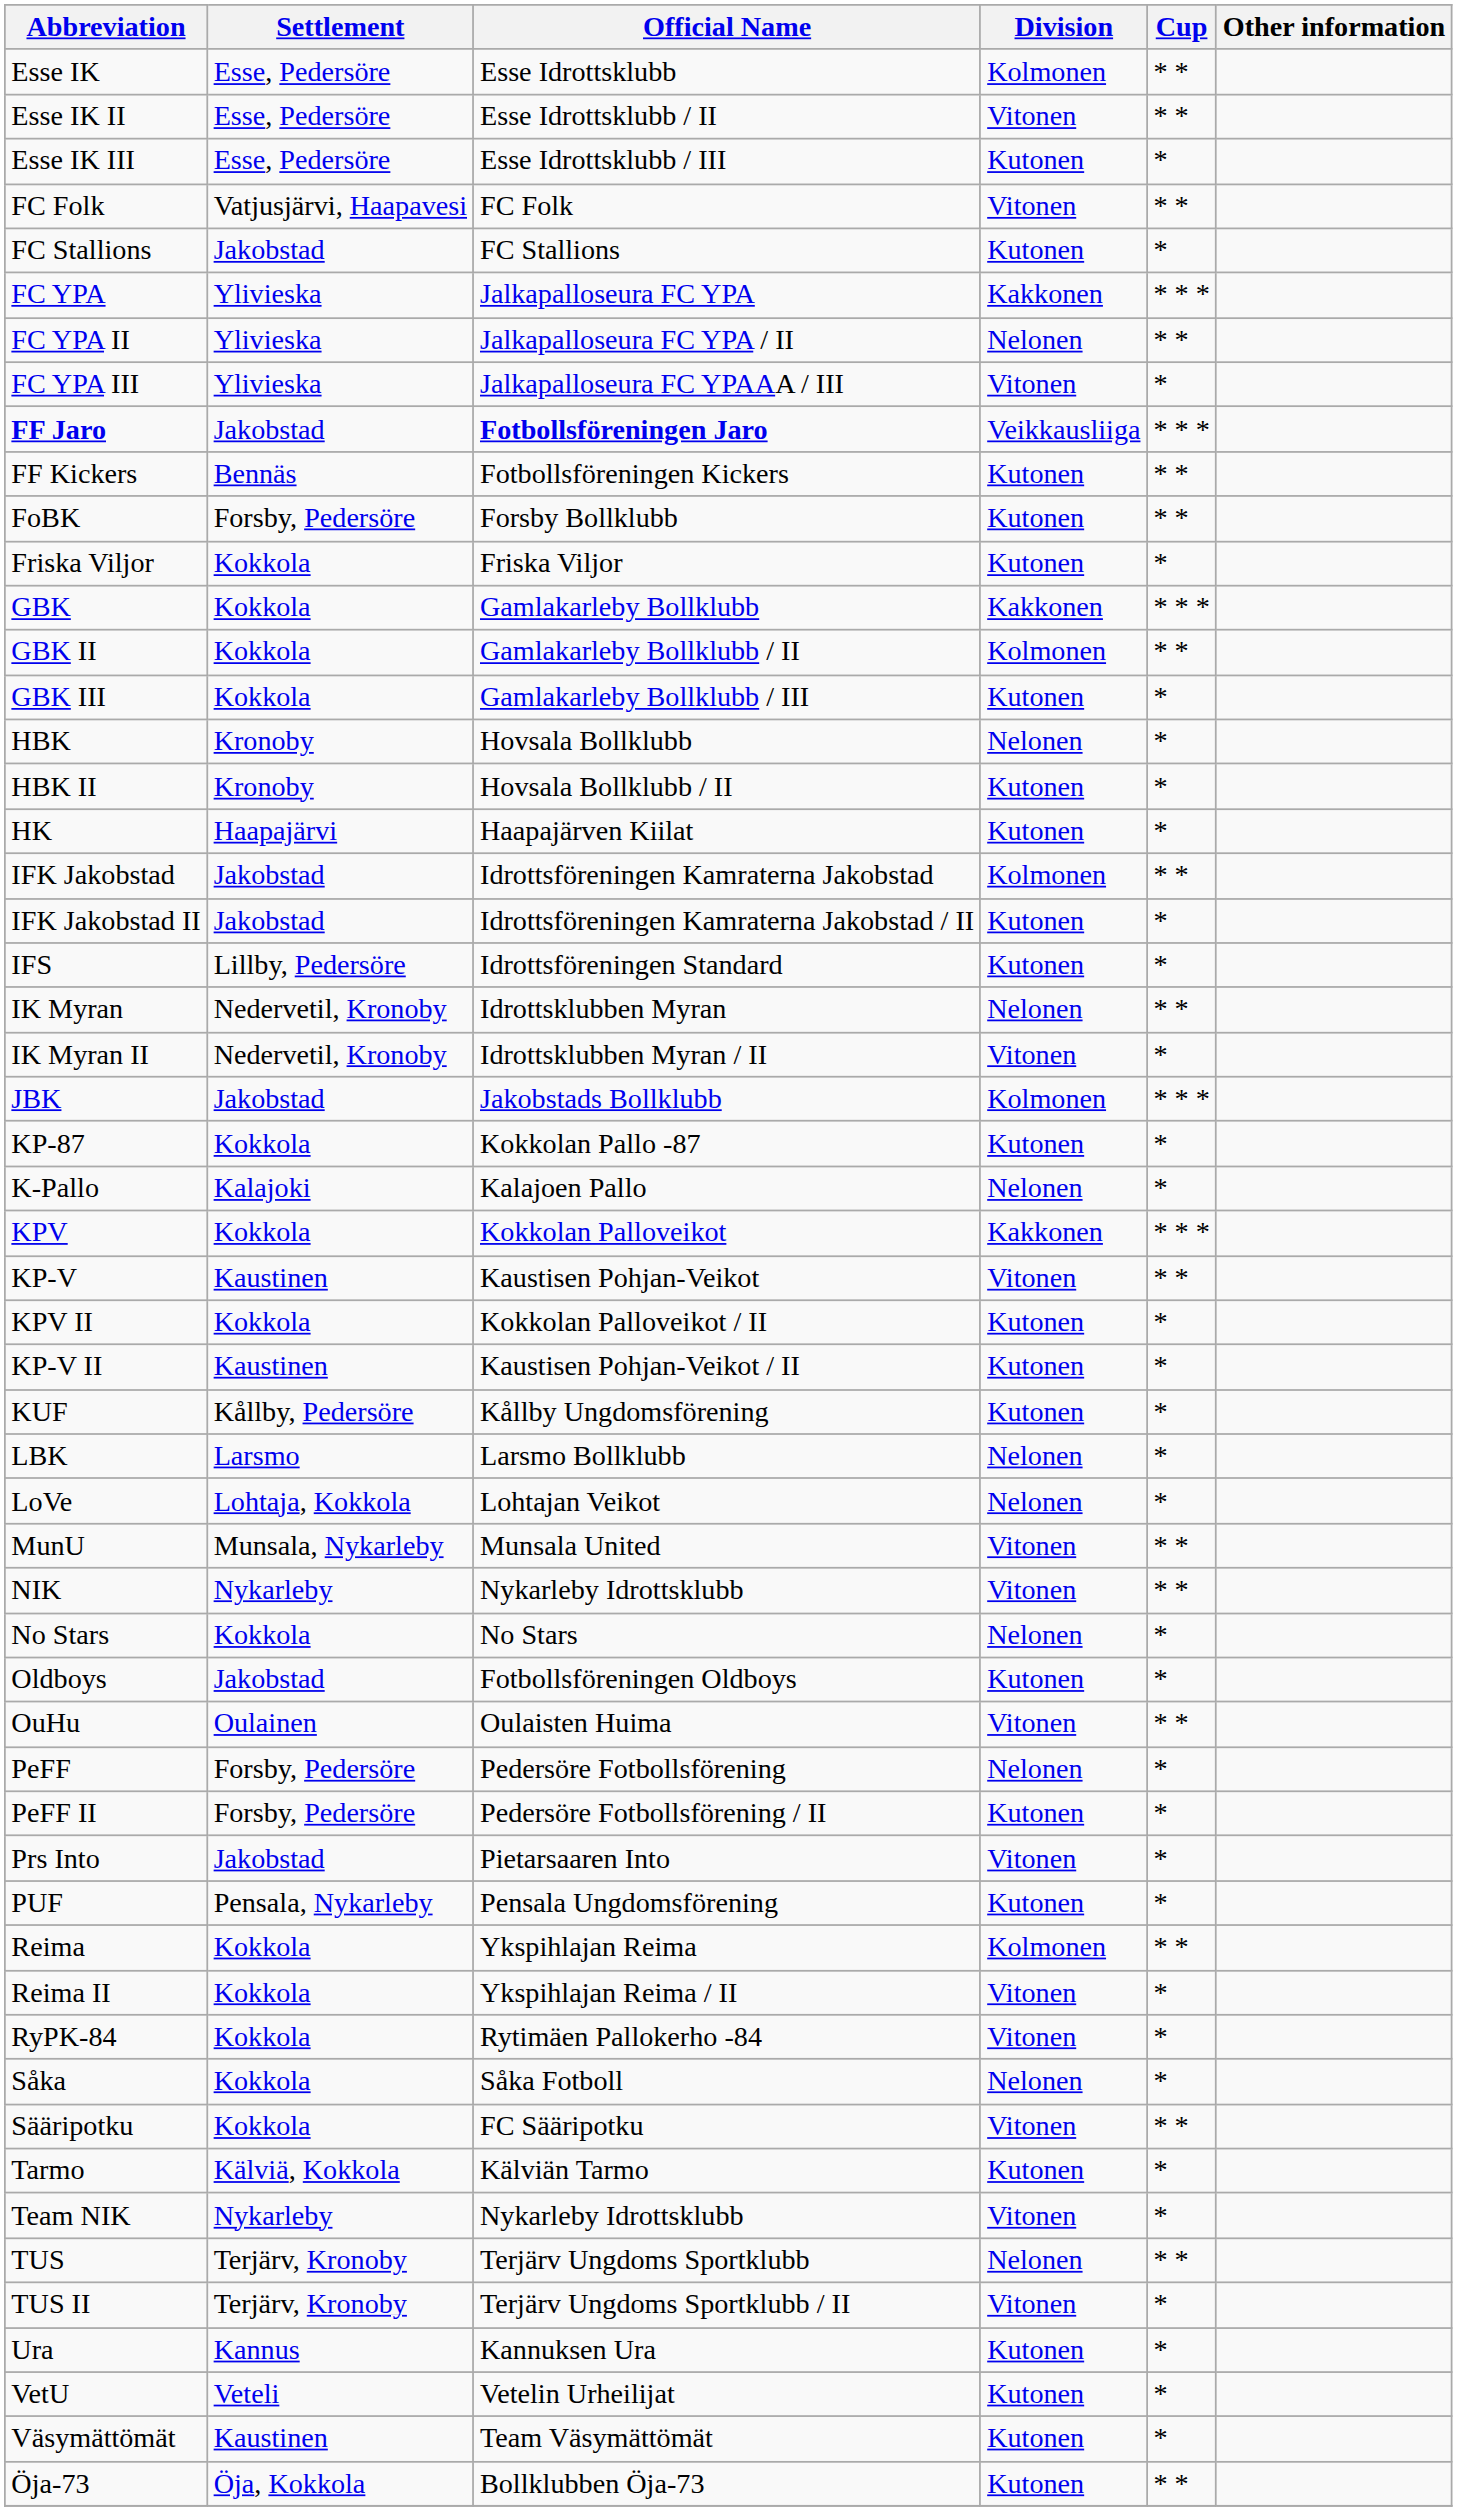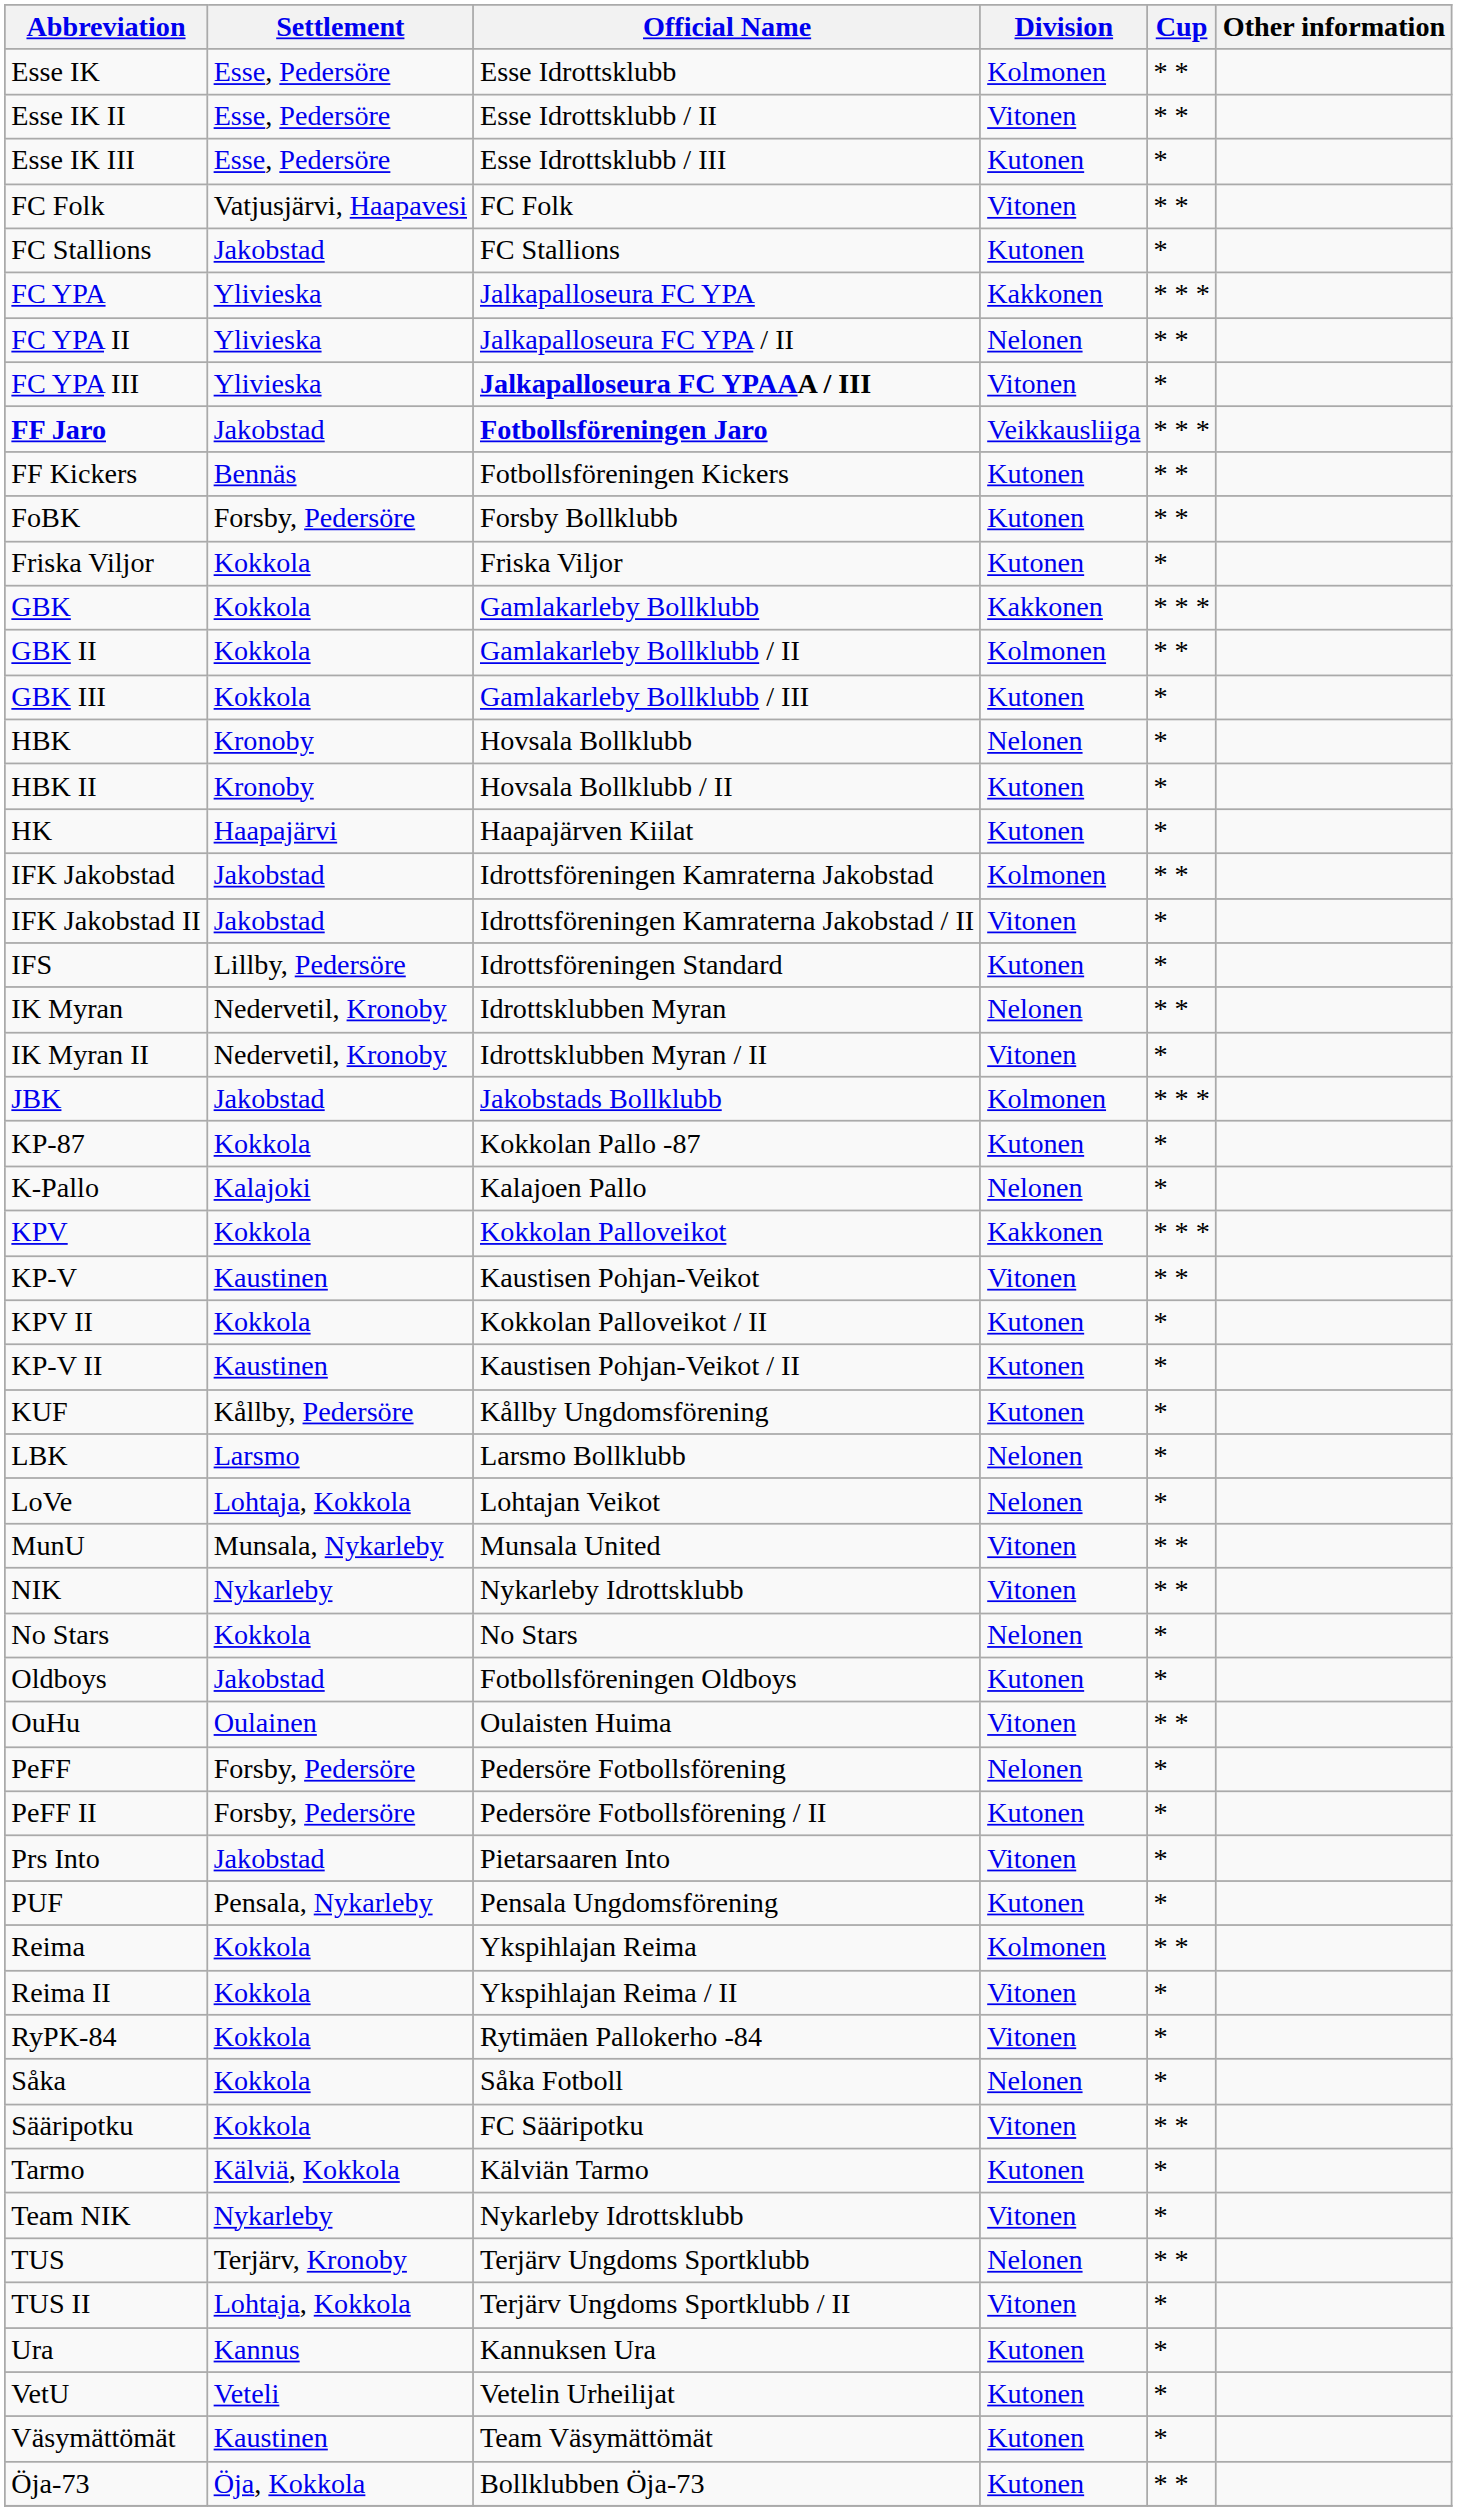FC YPA III | Official Name: normal -> bold
IFK Jakobstad II | Division: Kutonen -> Vitonen
TUS II | Settlement: Terjärv, Kronoby -> Lohtaja, Kokkola
